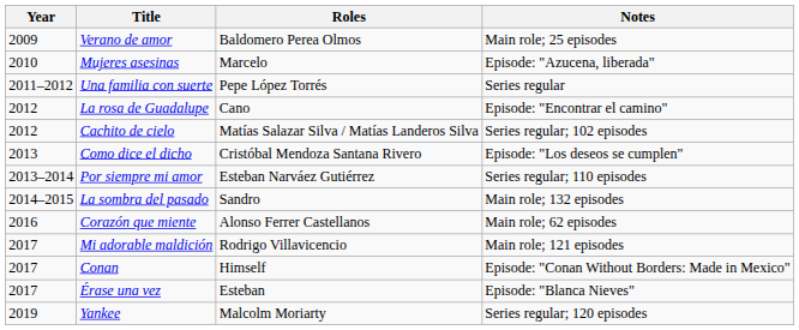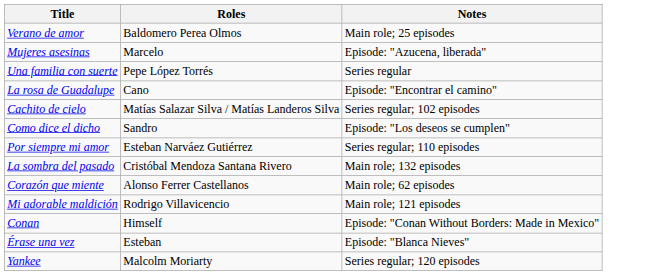- column: Year | 2009 | 2010 | 2011–2012 | 2012 | 2012 | 2013 | 2013–2014 | 2014–2015 | 2016 | 2017 | 2017 | 2017 | 2019
Como dice el dicho | Roles: Cristóbal Mendoza Santana Rivero -> Sandro
La sombra del pasado | Roles: Sandro -> Cristóbal Mendoza Santana Rivero
